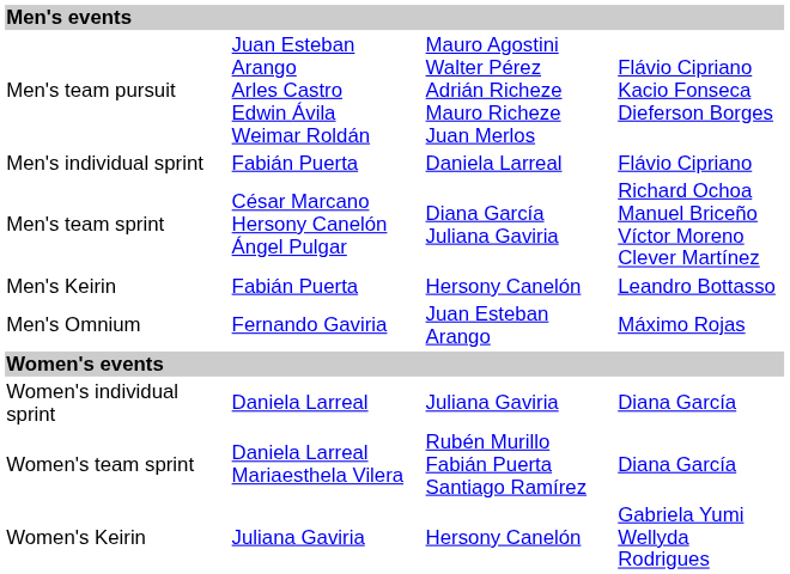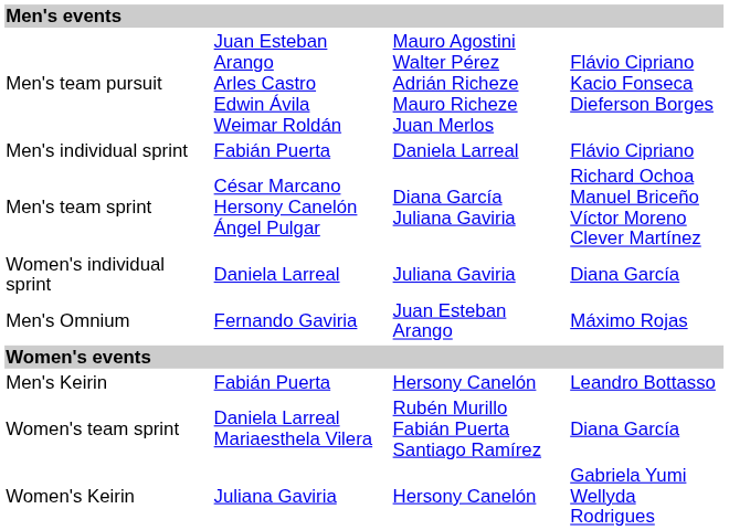rows swapped: Men's Keirin <-> Women's individual sprint
